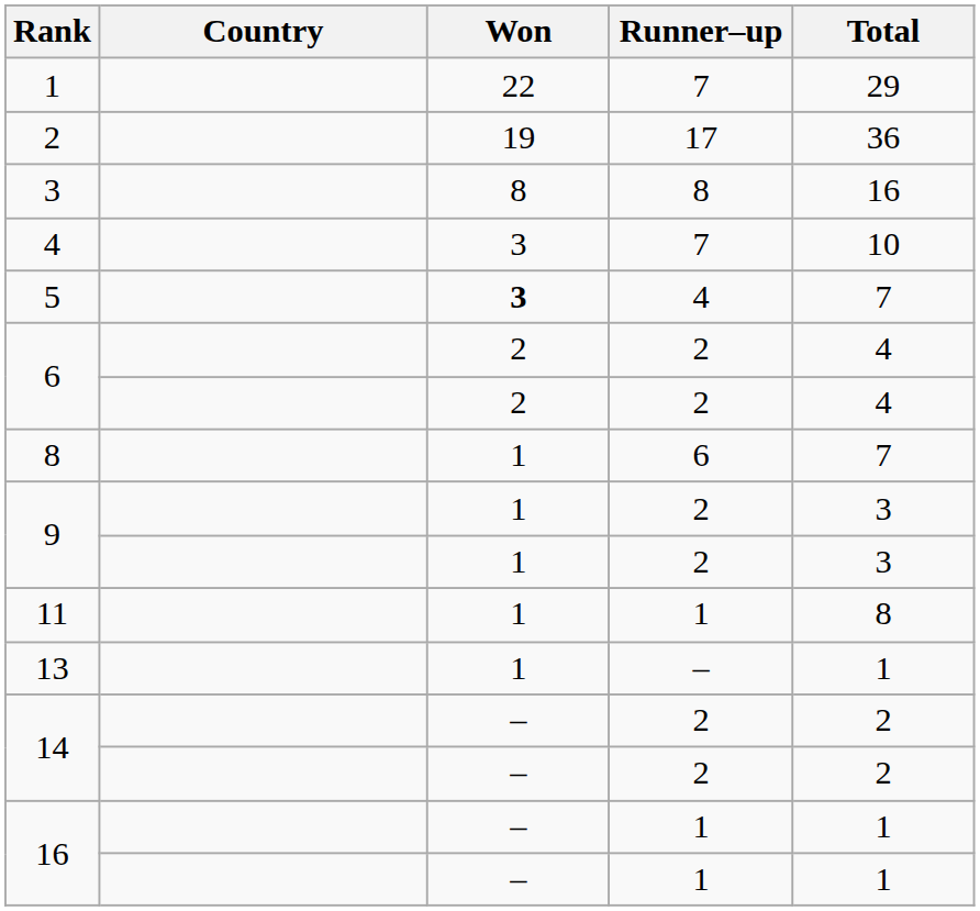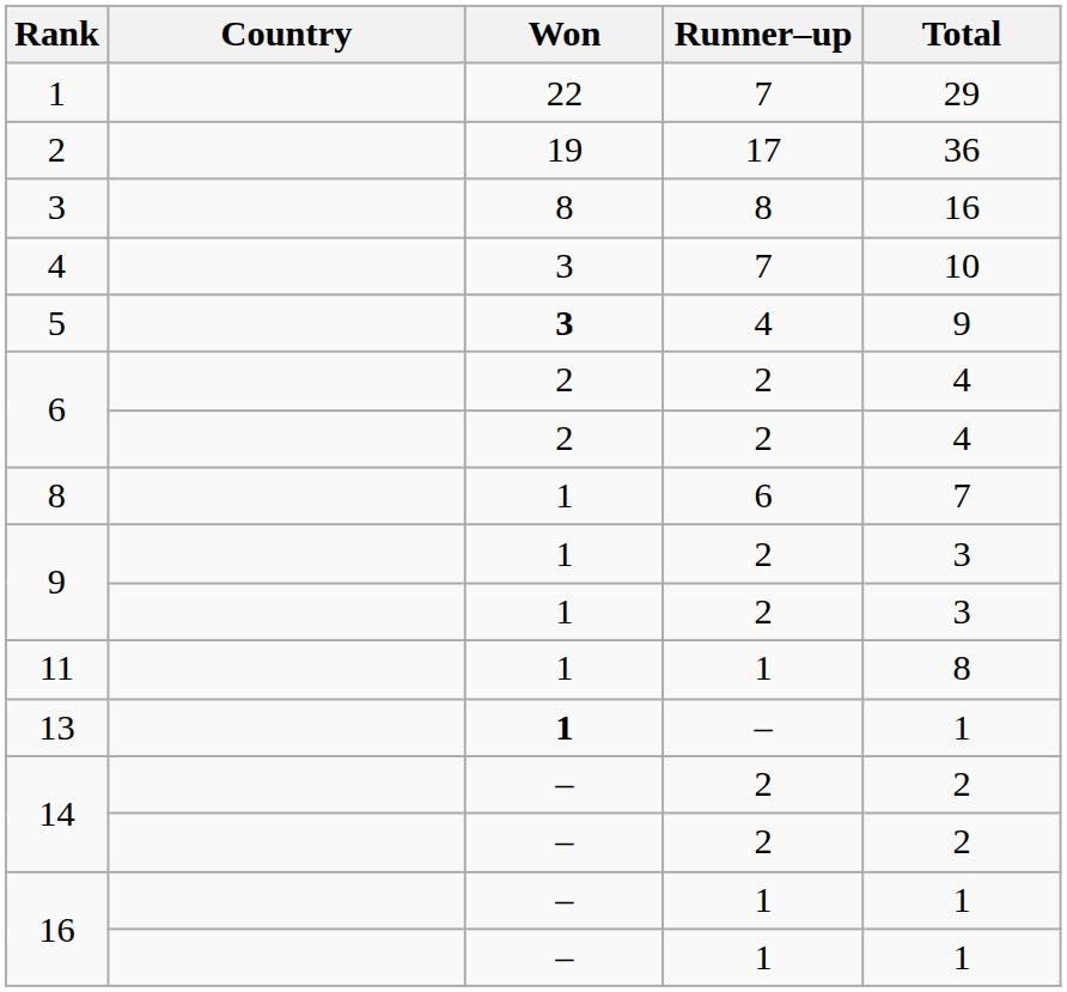5 | Total: 7 -> 9
13 | Won: normal -> bold
